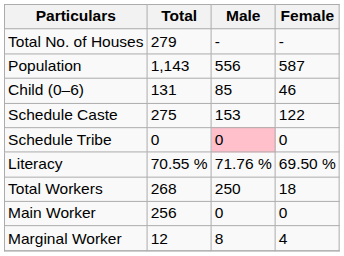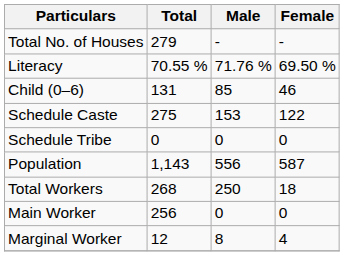rows swapped: Population <-> Literacy
Schedule Tribe | Male: pink background -> no background
